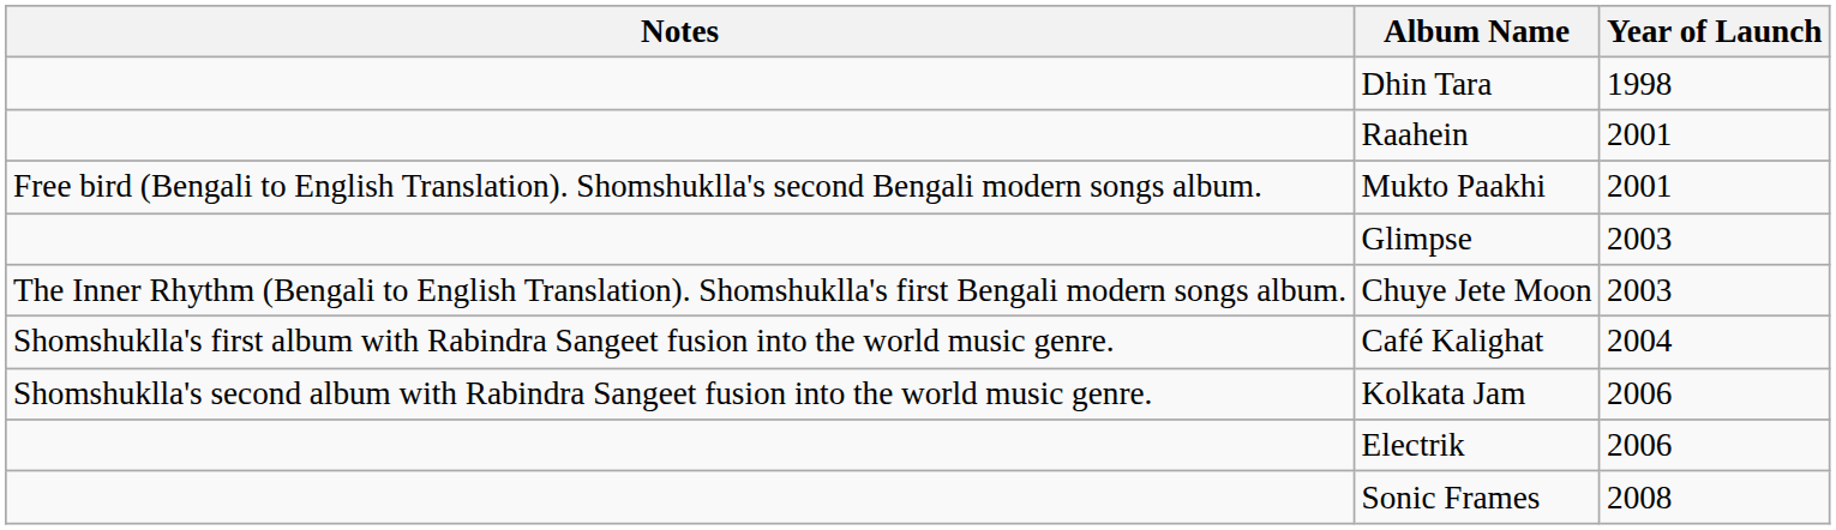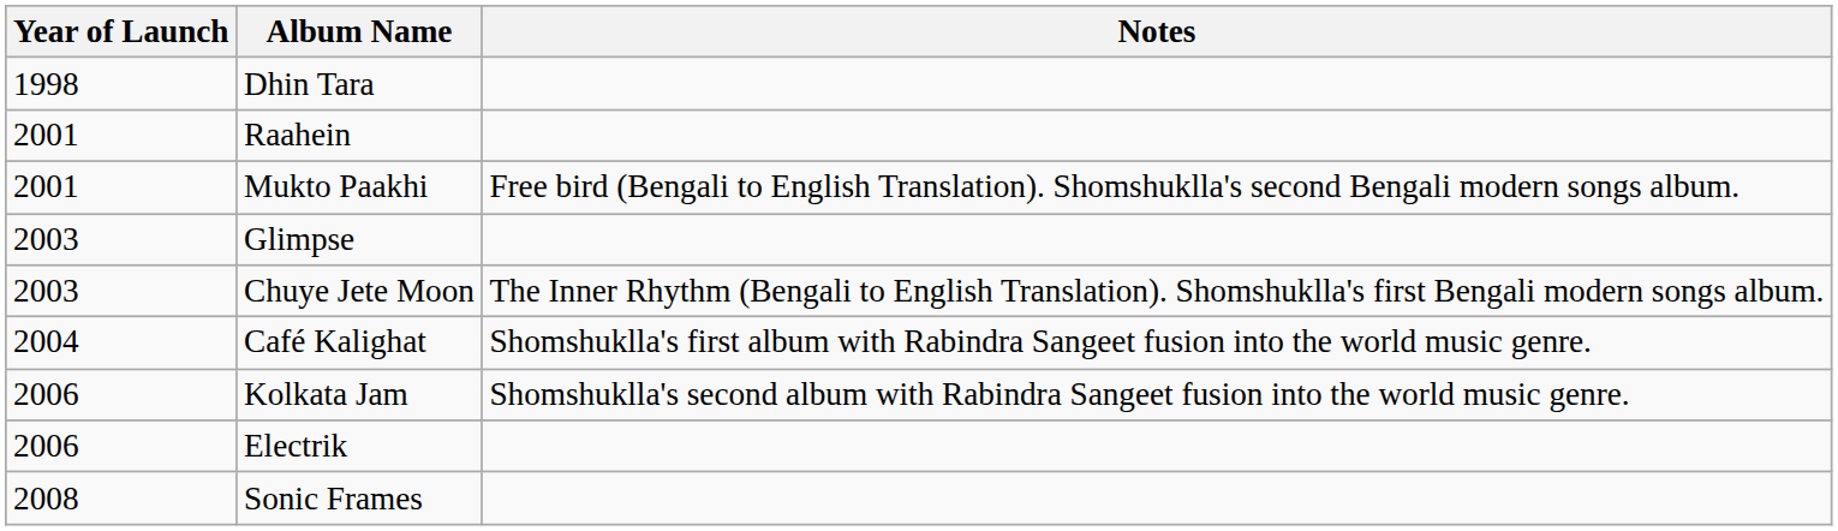columns swapped: Year of Launch <-> Notes
